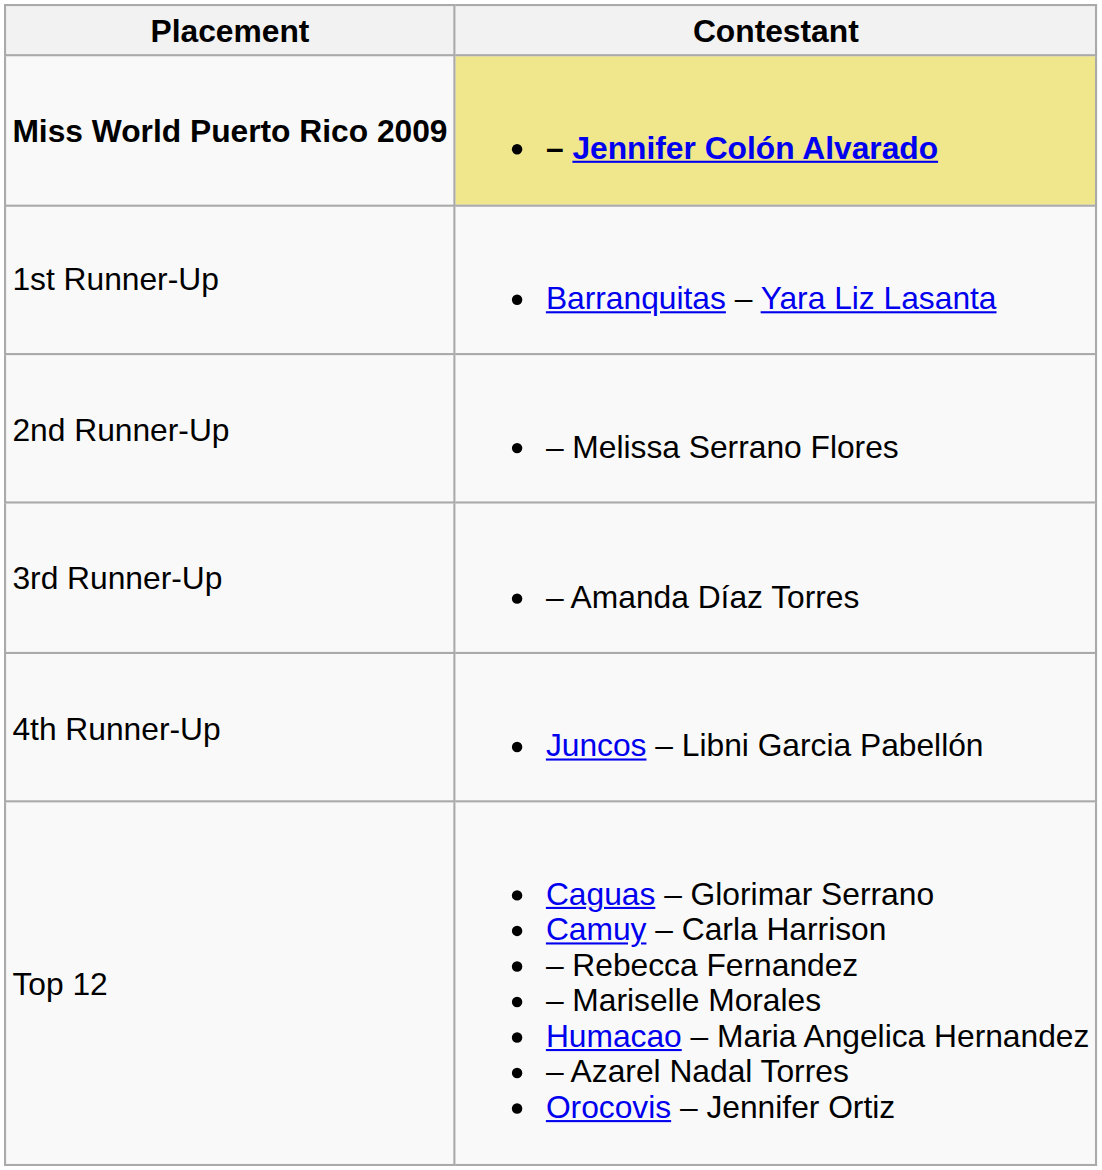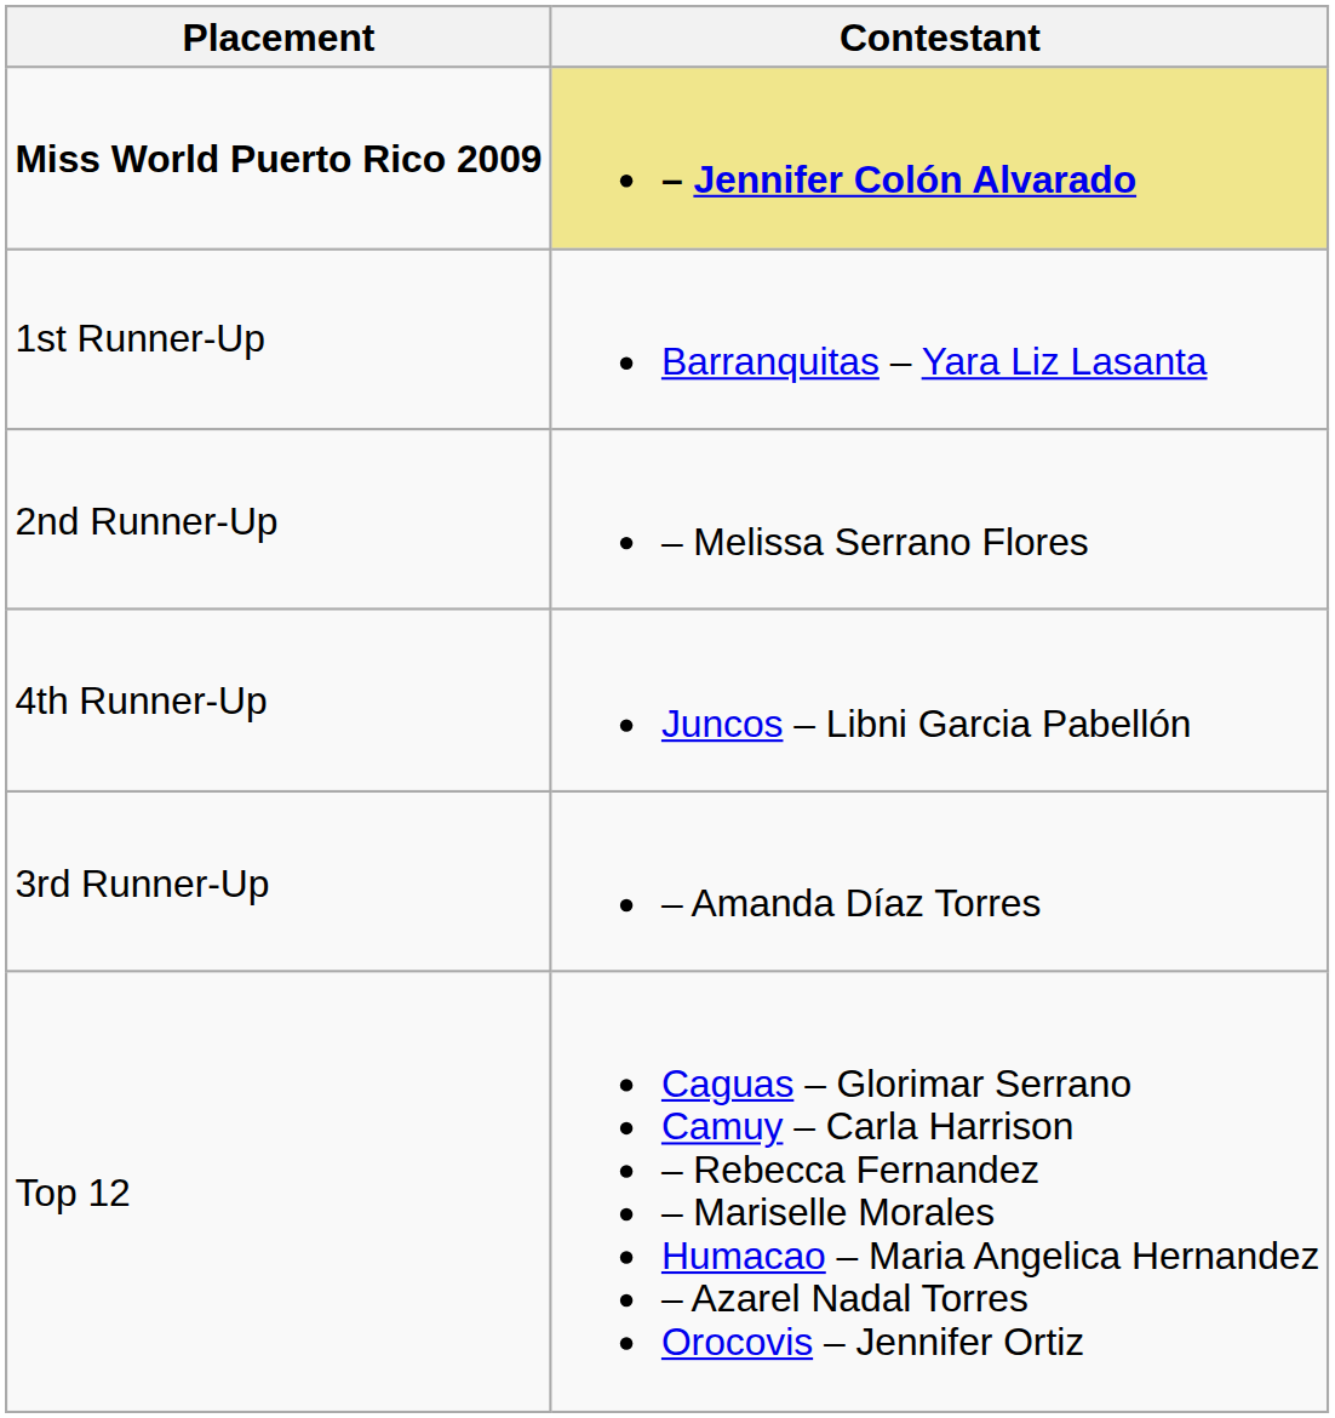rows swapped: 3rd Runner-Up <-> 4th Runner-Up
